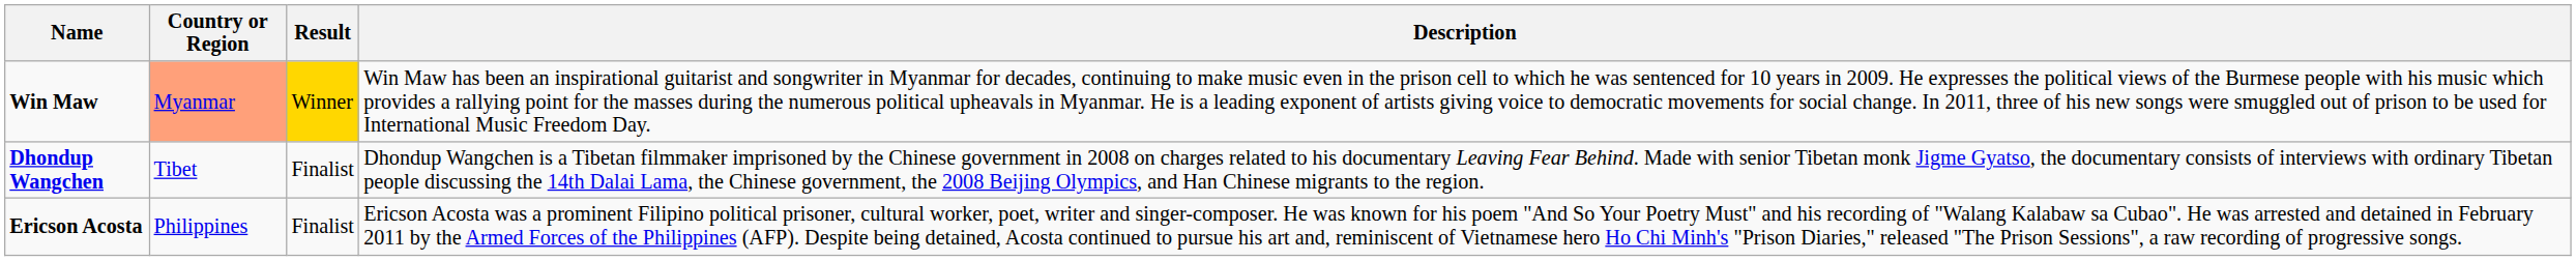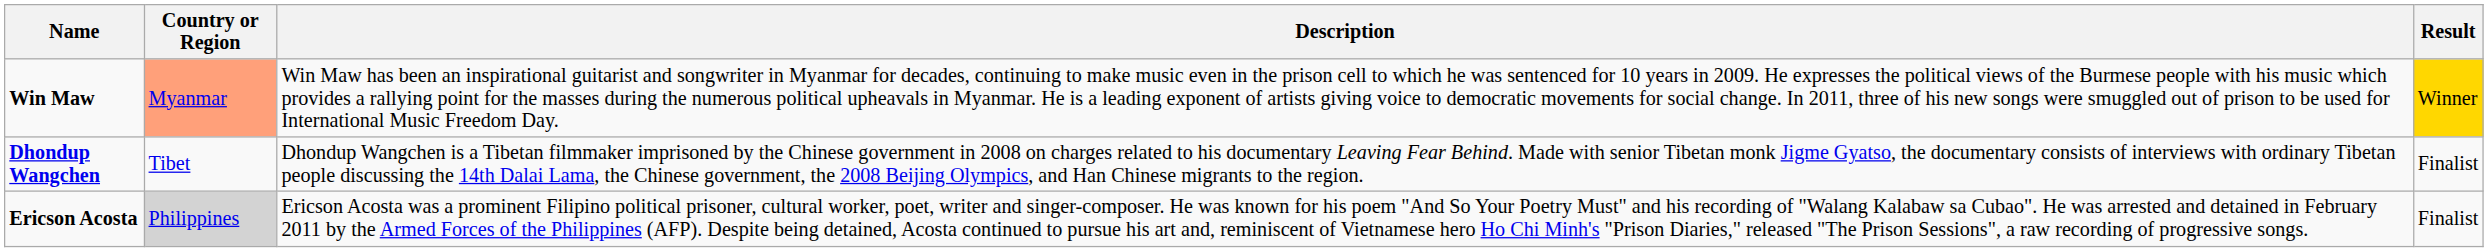columns swapped: Description <-> Result
Ericson Acosta | Country or Region: no background -> lightgrey background
